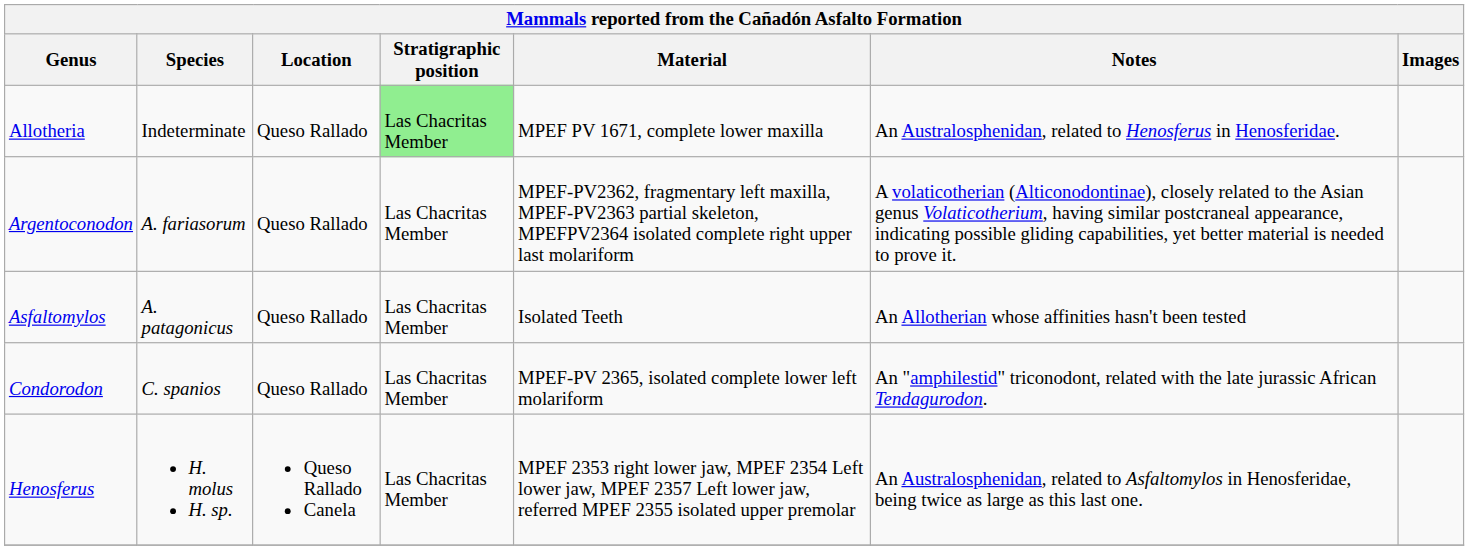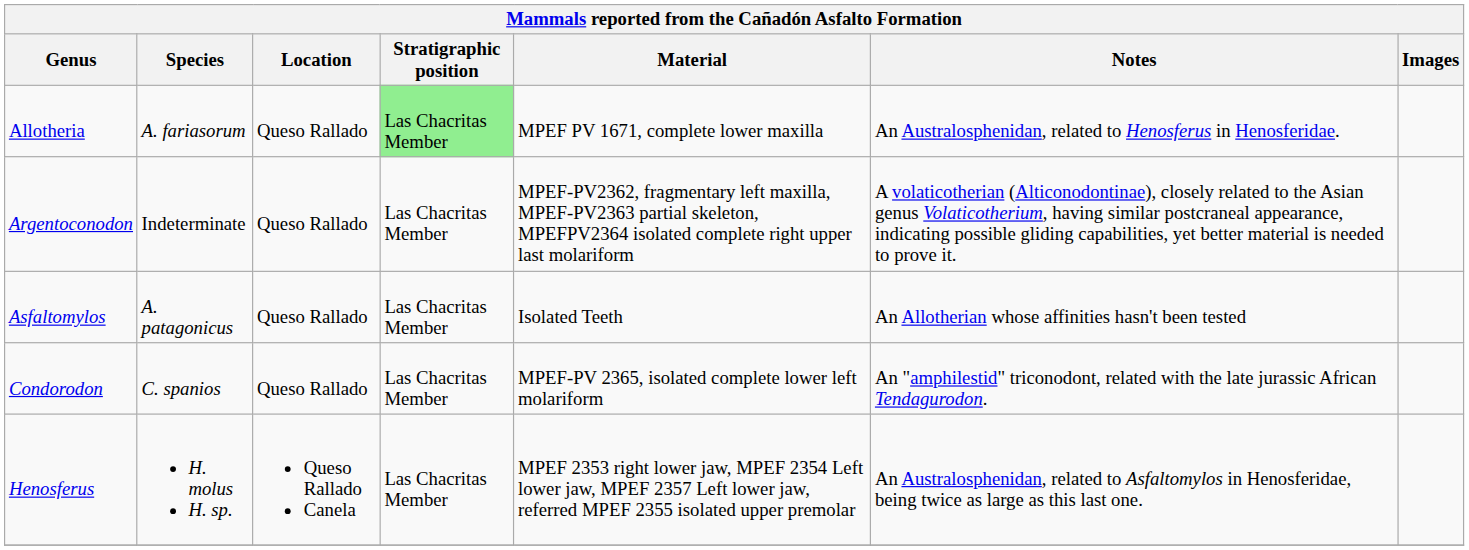Allotheria | Species: Indeterminate -> A. fariasorum
Argentoconodon | Species: A. fariasorum -> Indeterminate
